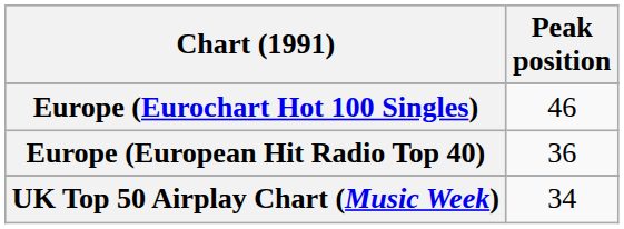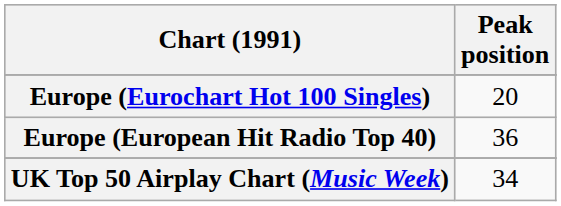Europe (Eurochart Hot 100 Singles) | Peak position: 46 -> 20
